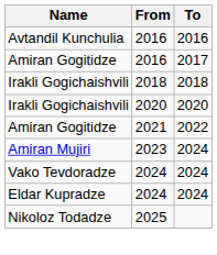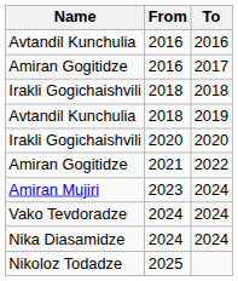+ row: Avtandil Kunchulia | 2018 | 2019
+ row: Nika Diasamidze | 2024 | 2024
- row: Eldar Kupradze | 2024 | 2024
